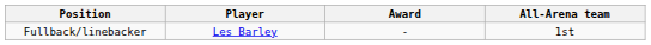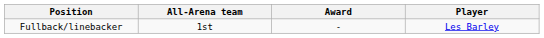columns swapped: Player <-> All-Arena team
